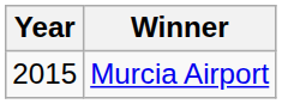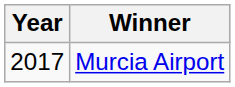Murcia Airport | Year: 2015 -> 2017
